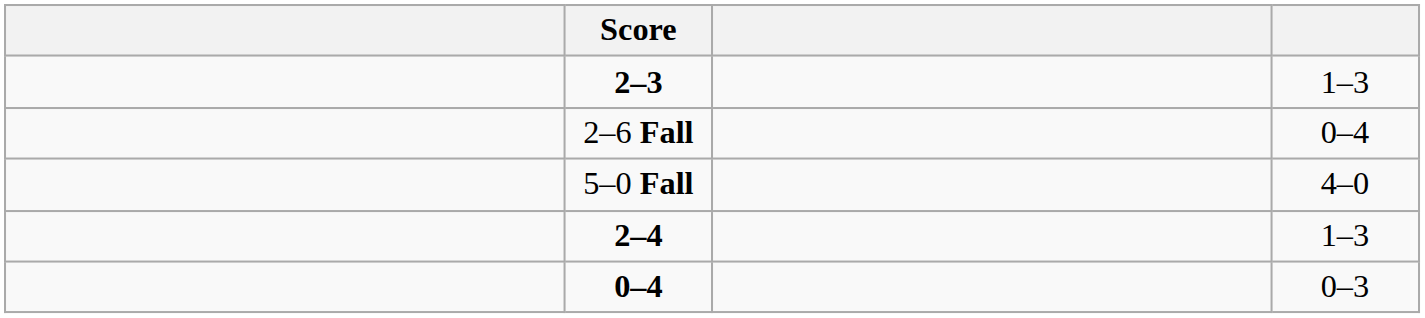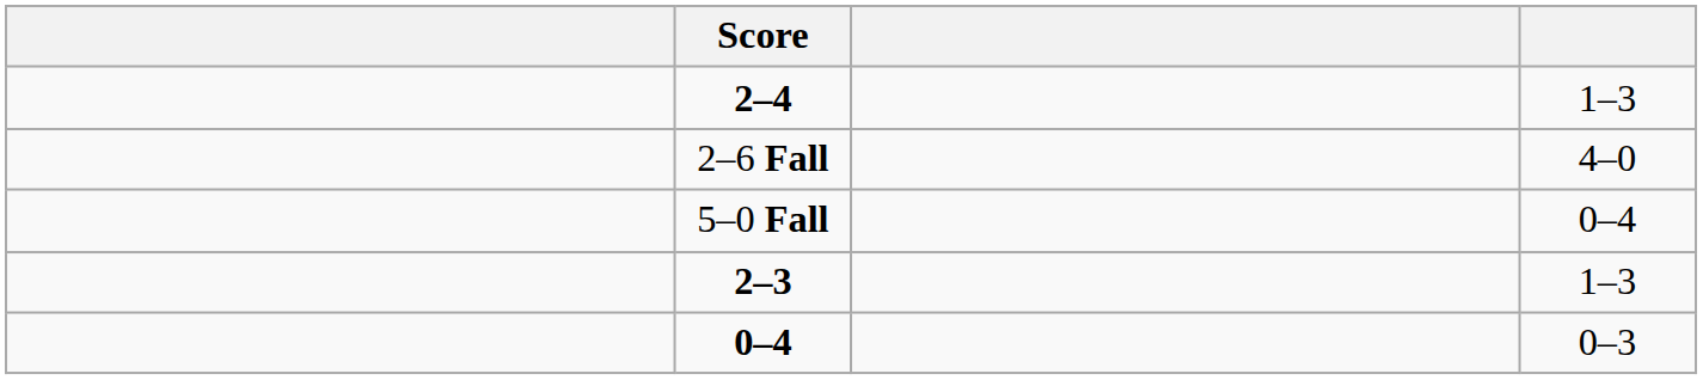rows swapped: 2–3 <-> 2–4
2–6 Fall | column 4: 0–4 -> 4–0
5–0 Fall | column 4: 4–0 -> 0–4
